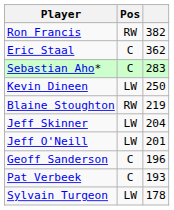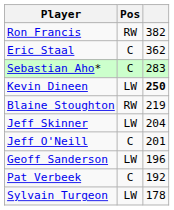Kevin Dineen | column 3: normal -> bold
Jeff O'Neill | Pos: LW -> C
Geoff Sanderson | Pos: C -> LW
Pat Verbeek | column 3: 193 -> 192
